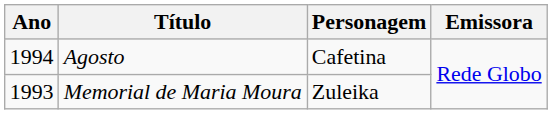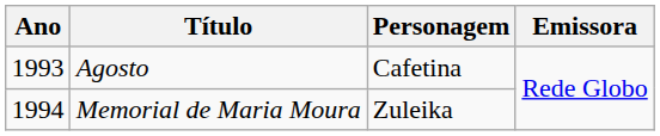Agosto | Ano: 1994 -> 1993
Memorial de Maria Moura | Ano: 1993 -> 1994
